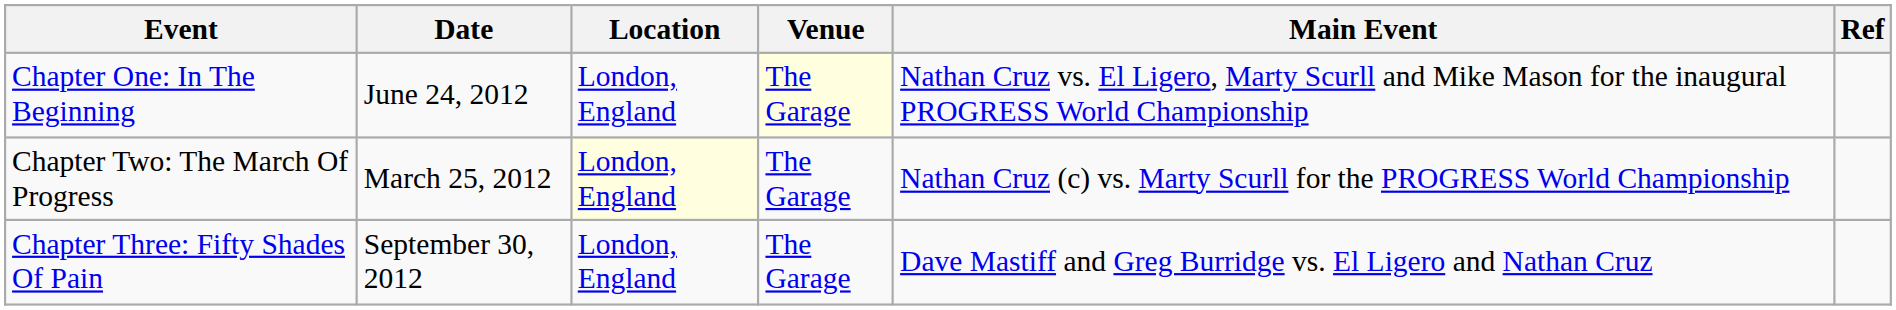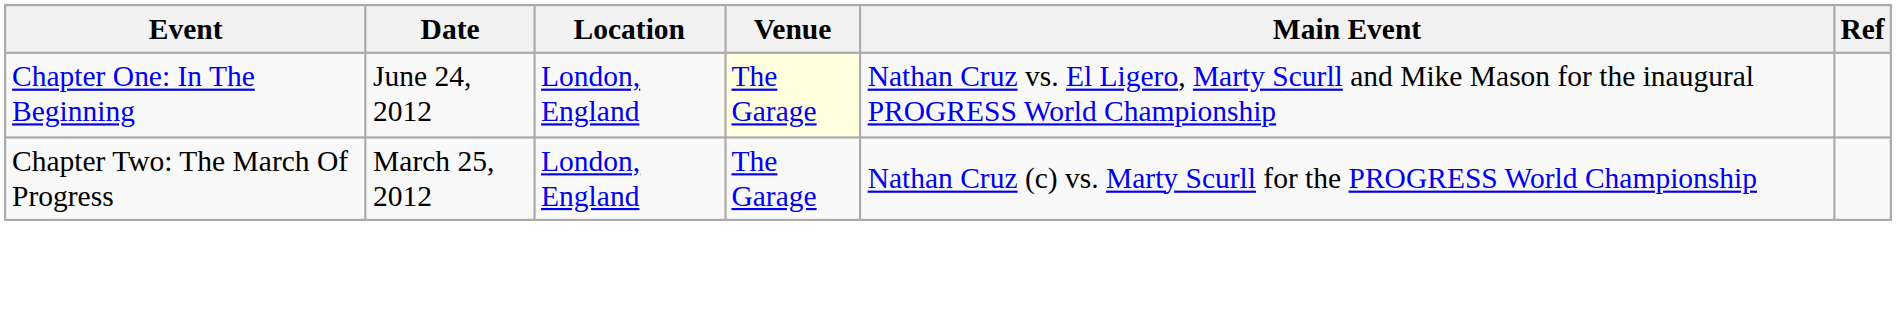Chapter Two: The March Of Progress | Location: lightyellow background -> no background
- row: Chapter Three: Fifty Shades Of Pain | September 30, 2012 | London, England | The Garage | Dave Mastiff and Greg Burridge vs. El Ligero and Nathan Cruz
